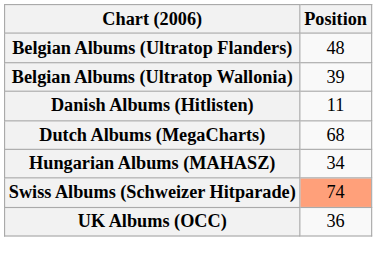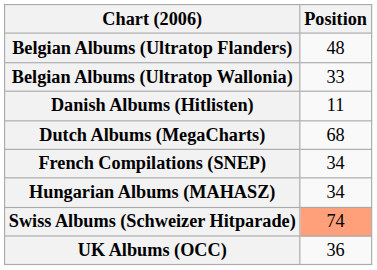Belgian Albums (Ultratop Wallonia) | Position: 39 -> 33
+ row: French Compilations (SNEP) | 34
